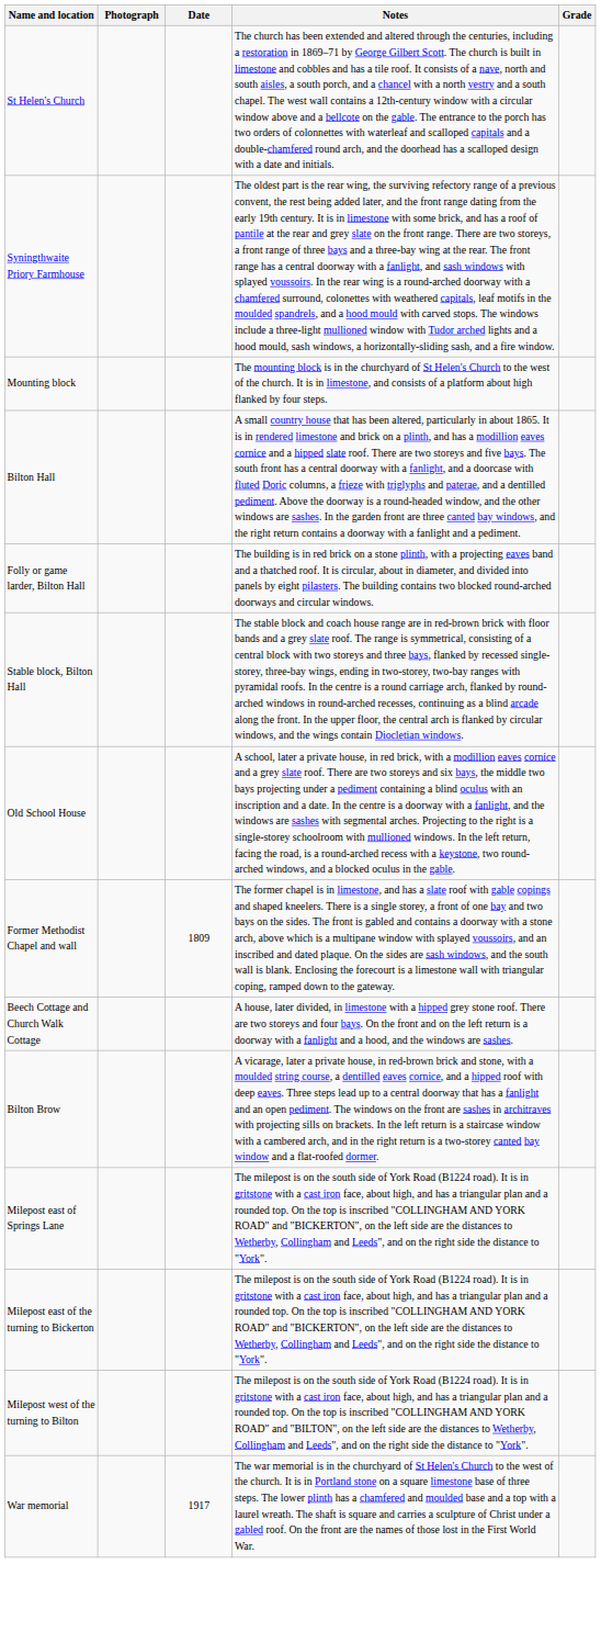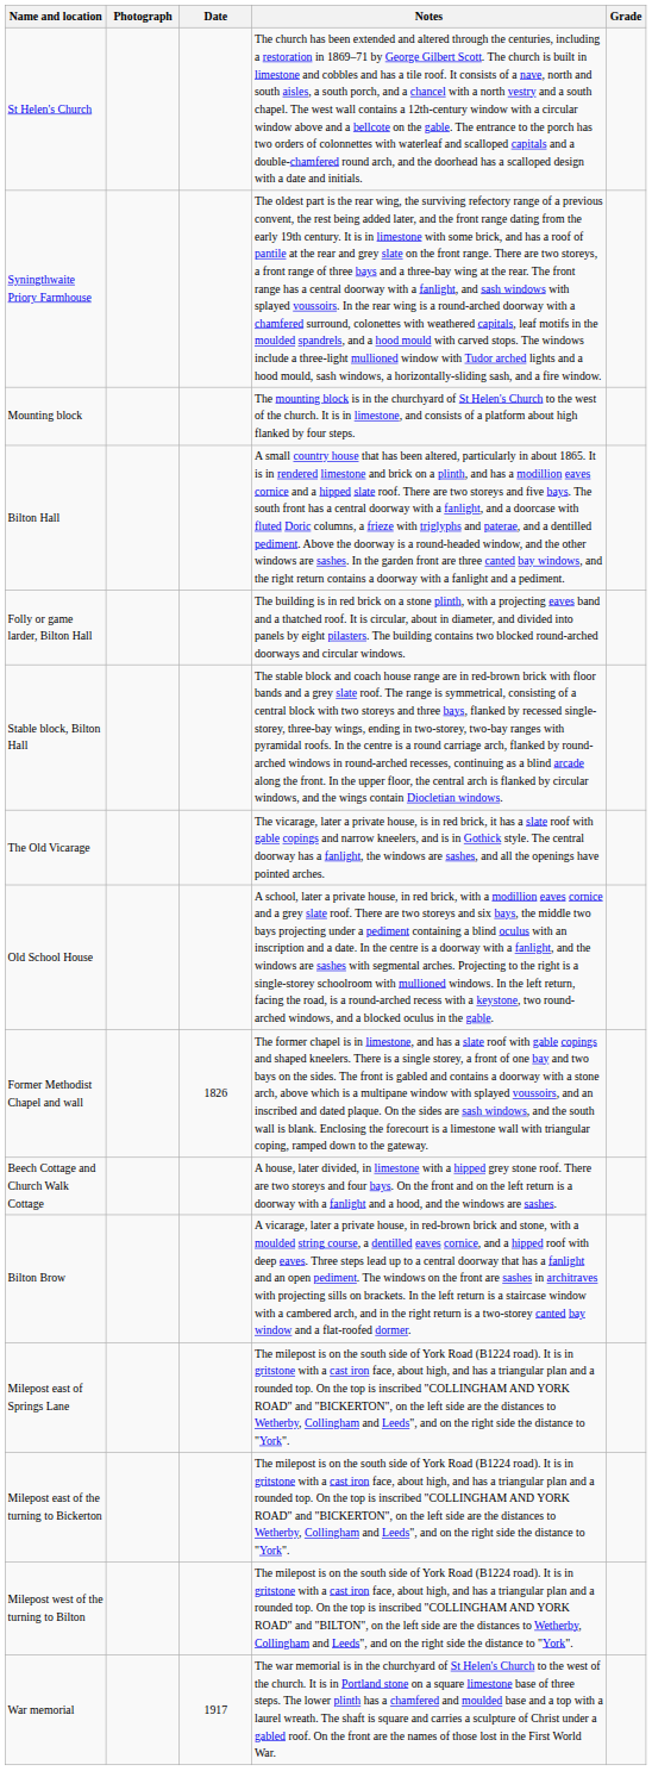+ row: The Old Vicarage | The vicarage, later a private house, is in red brick, it has a slate roof with gable copings and narrow kneelers, and is in Gothick style. The central doorway has a fanlight, the windows are sashes, and all the openings have pointed arches.
Former Methodist Chapel and wall | Date: 1809 -> 1826
